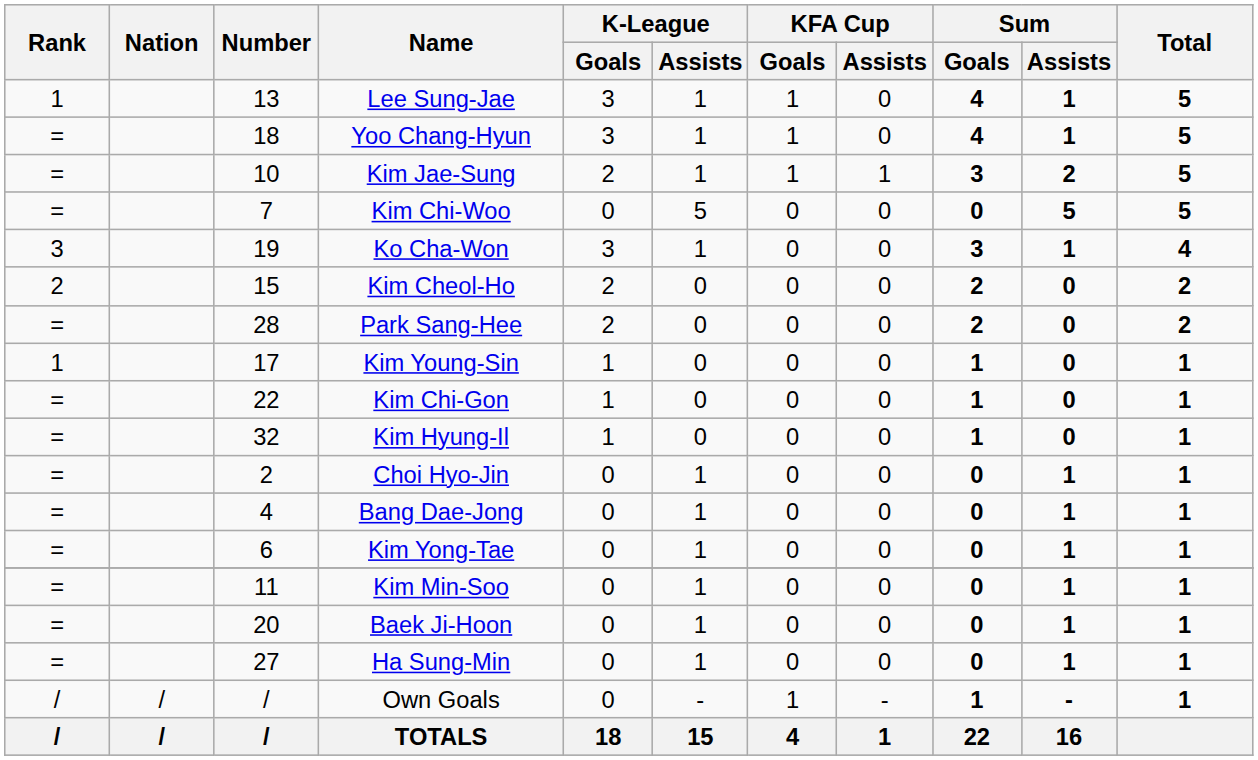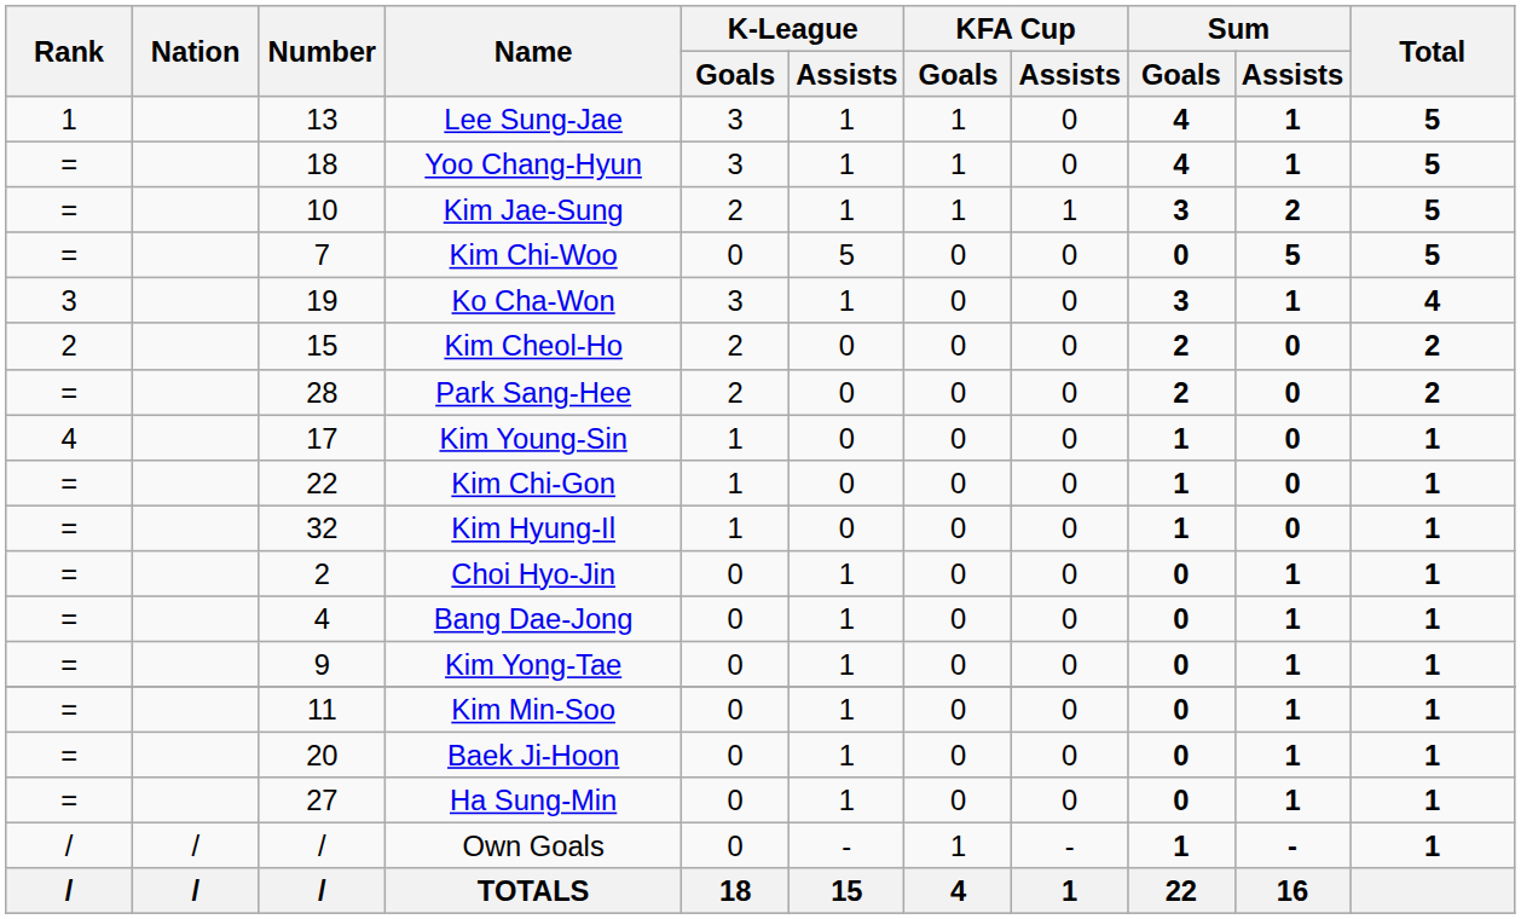Kim Young-Sin | Rank: 1 -> 4
Kim Yong-Tae | Number: 6 -> 9
